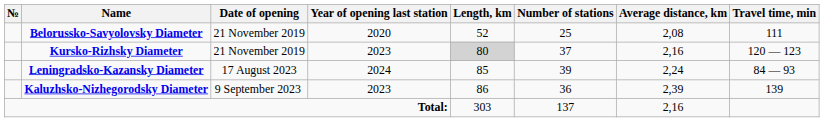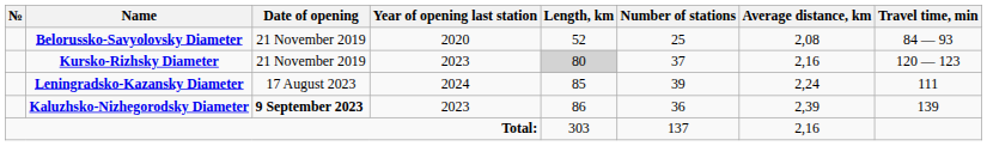Belorussko-Savyolovsky Diameter | Travel time, min: 111 -> 84 — 93
Leningradsko-Kazansky Diameter | Travel time, min: 84 — 93 -> 111
Kaluzhsko-Nizhegorodsky Diameter | Date of opening: normal -> bold
